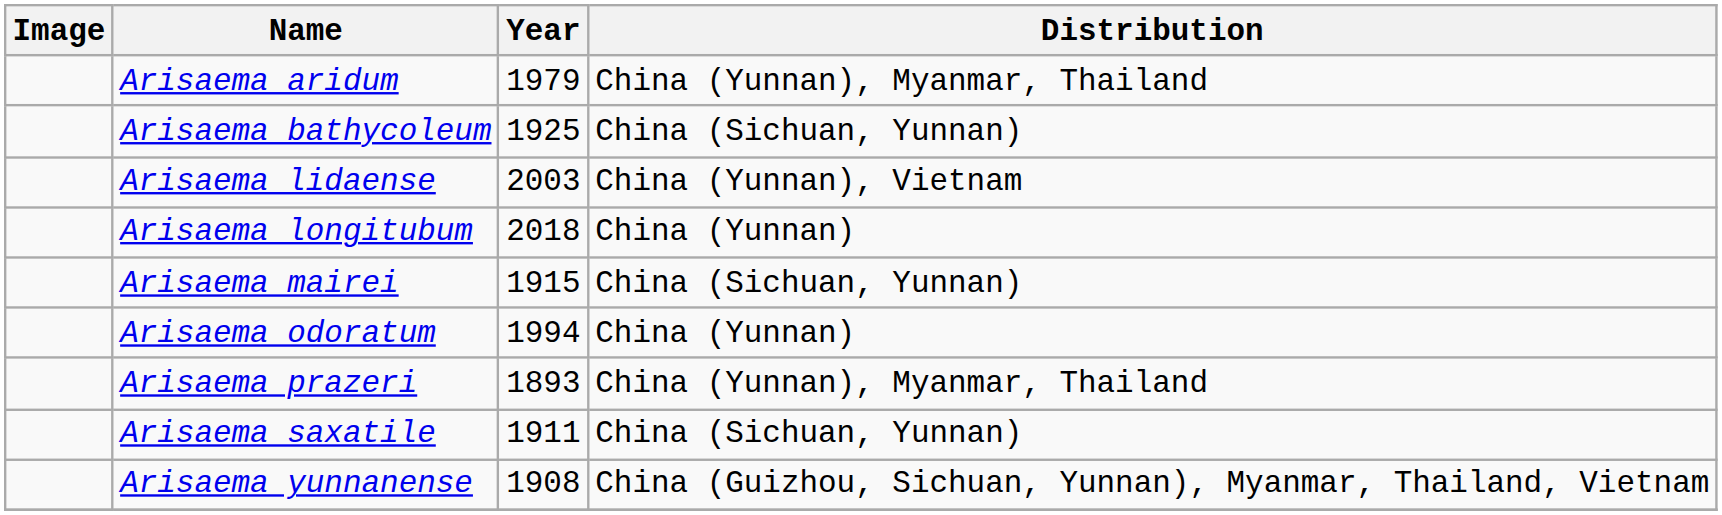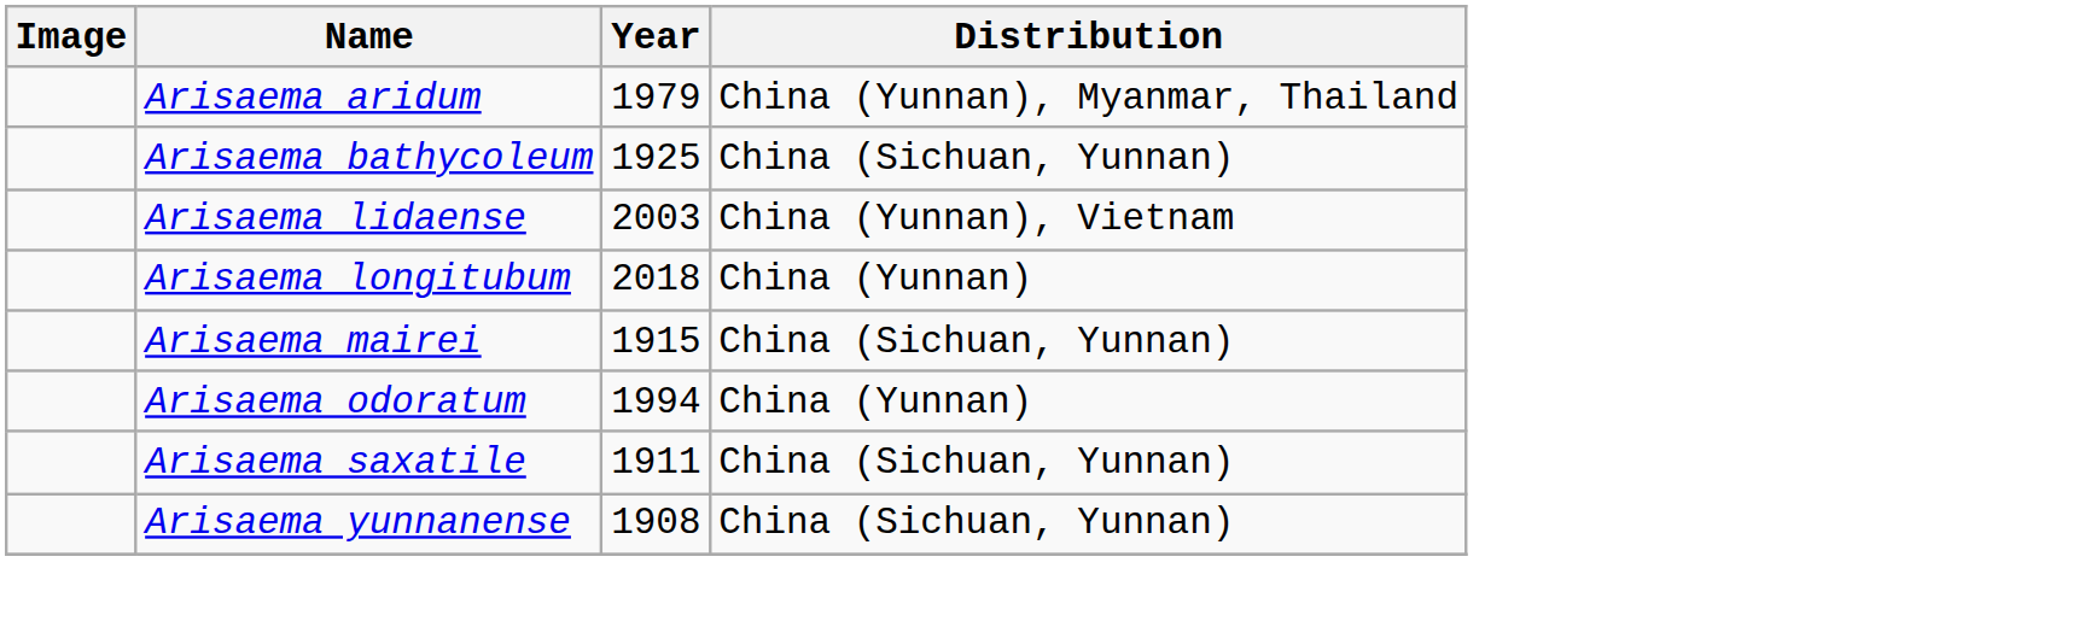- row: Arisaema prazeri | 1893 | China (Yunnan), Myanmar, Thailand
Arisaema yunnanense | Distribution: China (Guizhou, Sichuan, Yunnan), Myanmar, Thailand, Vietnam -> China (Sichuan, Yunnan)
